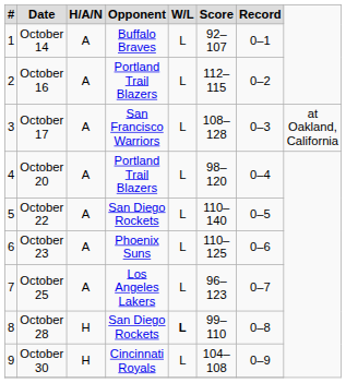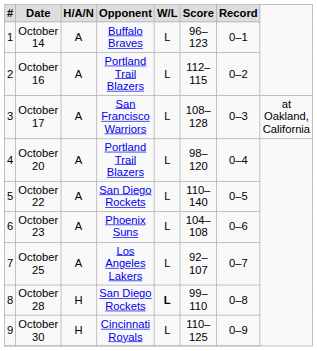October 14 | Score: 92–107 -> 96–123
October 23 | Score: 110–125 -> 104–108
October 25 | Score: 96–123 -> 92–107
October 30 | Score: 104–108 -> 110–125
